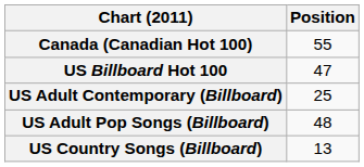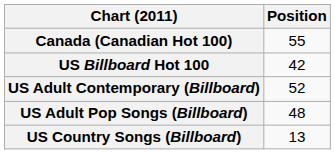US Billboard Hot 100 | Position: 47 -> 42
US Adult Contemporary (Billboard) | Position: 25 -> 52
